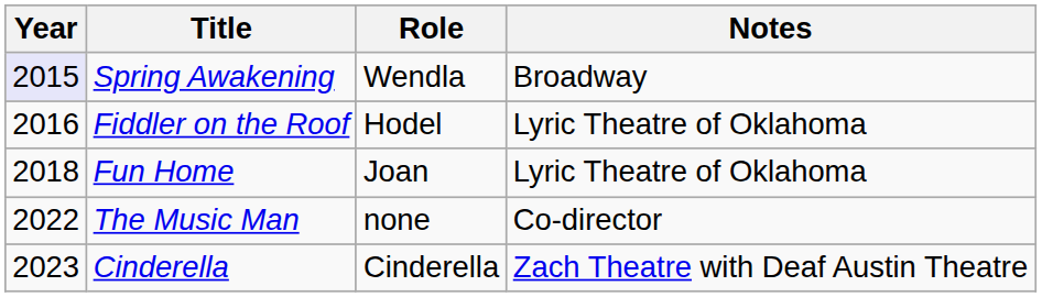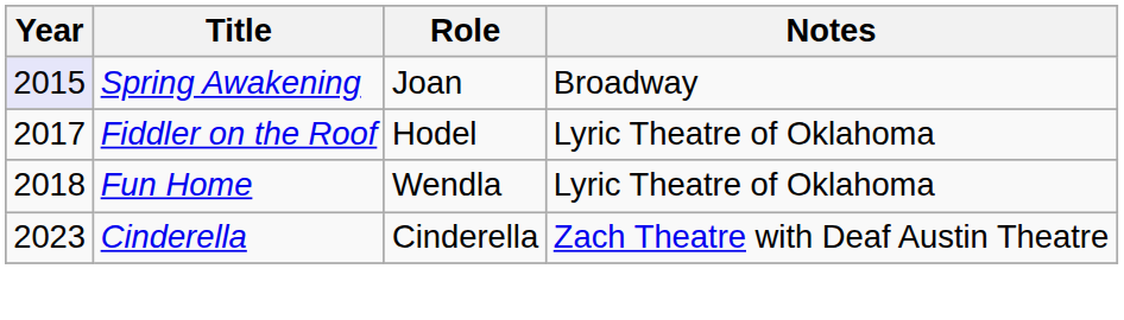Spring Awakening | Role: Wendla -> Joan
Fiddler on the Roof | Year: 2016 -> 2017
Fun Home | Role: Joan -> Wendla
- row: 2022 | The Music Man | none | Co-director
